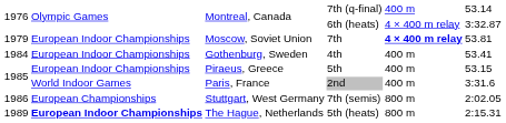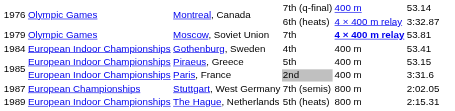Moscow, Soviet Union | column 2: European Indoor Championships -> Olympic Games
Paris, France | column 2: World Indoor Games -> European Indoor Championships
Stuttgart, West Germany | column 1: 1986 -> 1987
The Hague, Netherlands | column 2: bold -> normal
